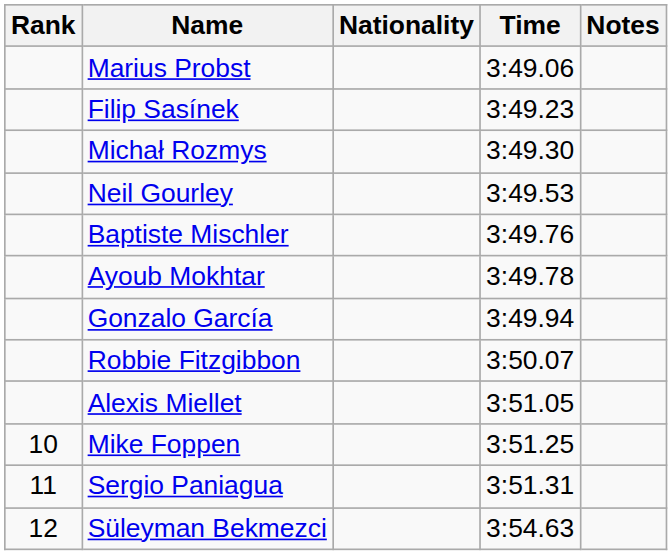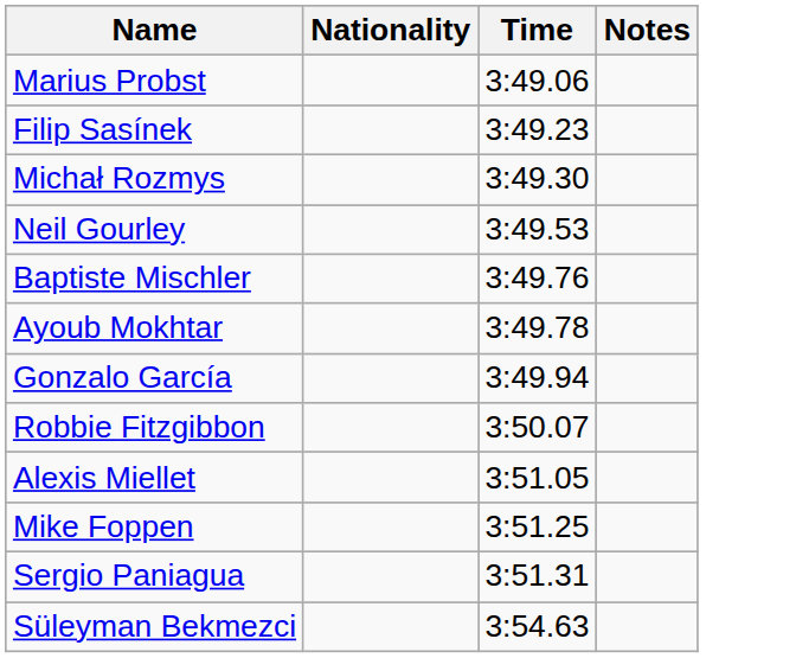- column: Rank | 10 | 11 | 12
